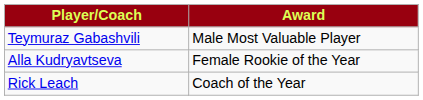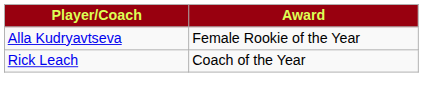- row: Teymuraz Gabashvili | Male Most Valuable Player
